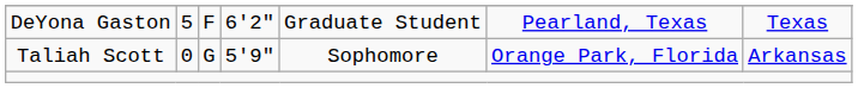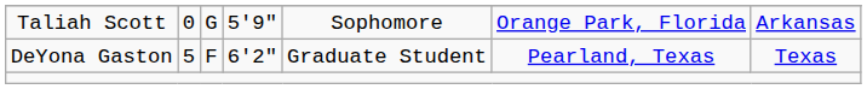rows swapped: Taliah Scott <-> DeYona Gaston
